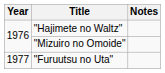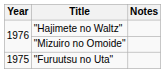"Furuutsu no Uta" | Year: 1977 -> 1975
